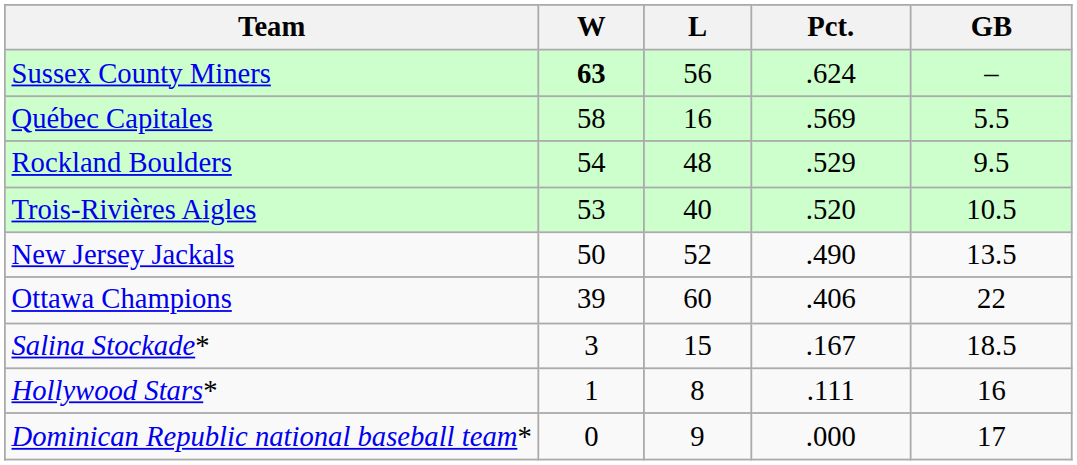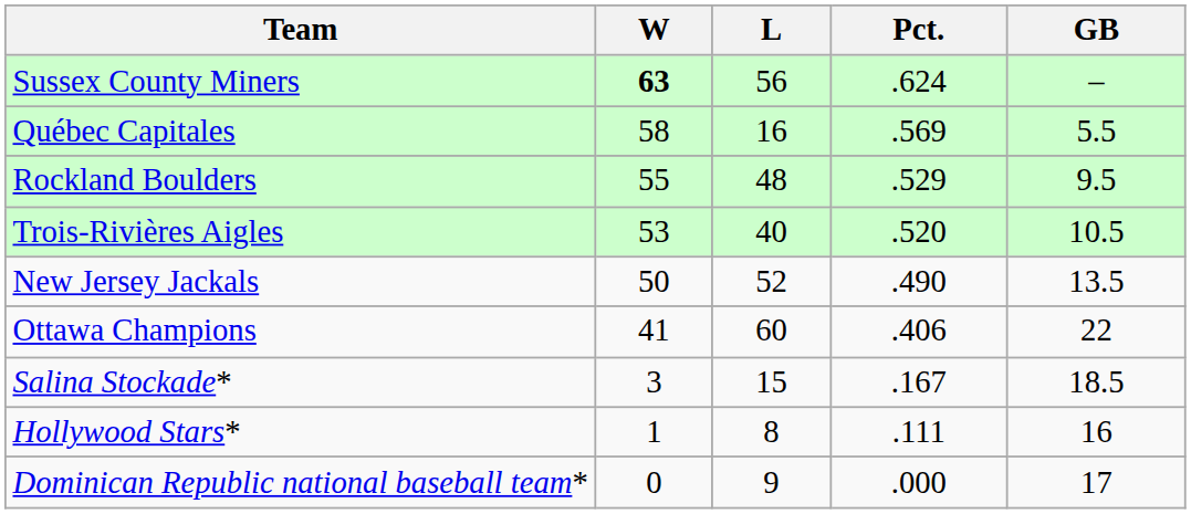Rockland Boulders | W: 54 -> 55
Ottawa Champions | W: 39 -> 41
